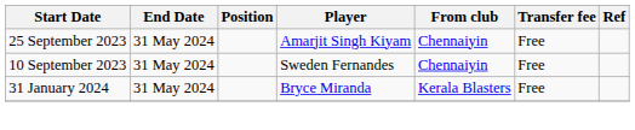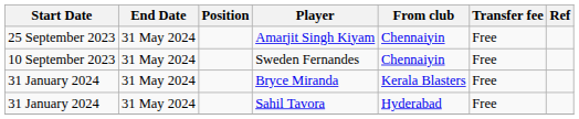+ row: 31 January 2024 | 31 May 2024 | Sahil Tavora | Hyderabad | Free
